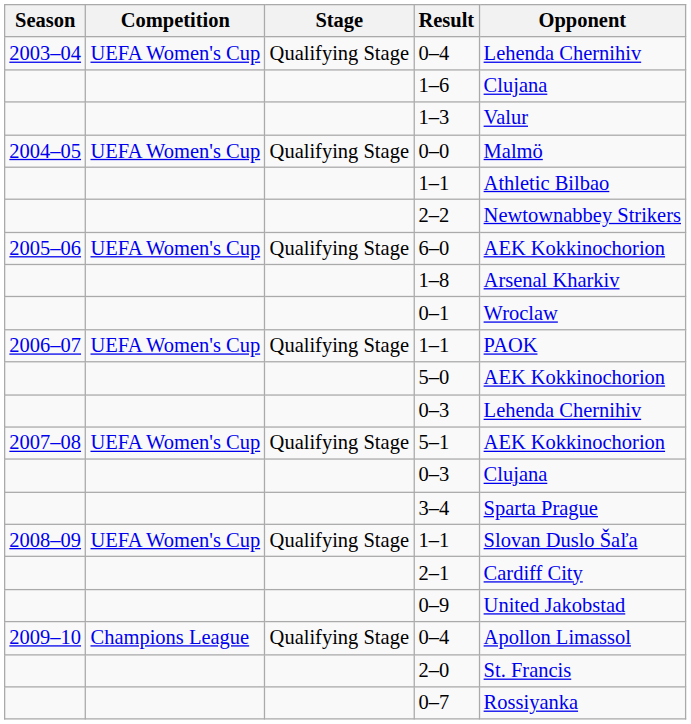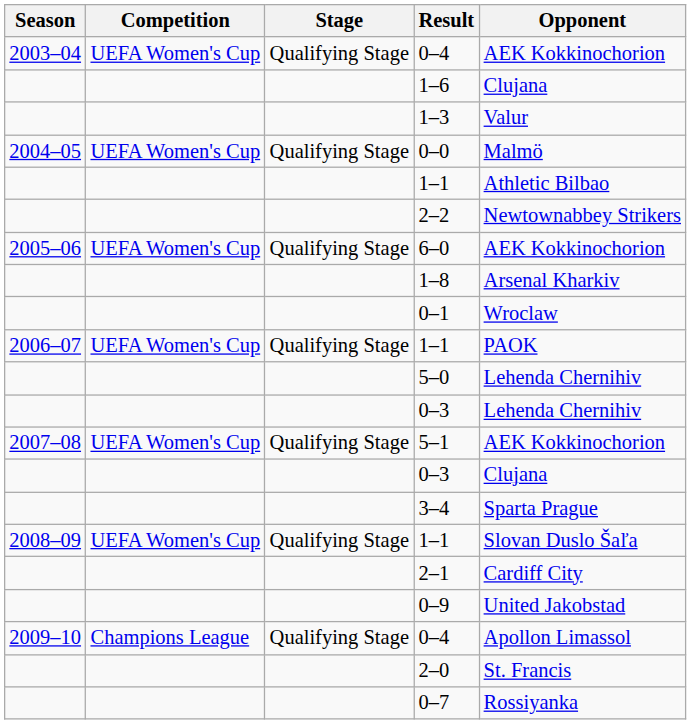2003–04 / 0–4 | Opponent: Lehenda Chernihiv -> AEK Kokkinochorion
5–0 | Opponent: AEK Kokkinochorion -> Lehenda Chernihiv
